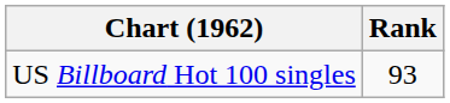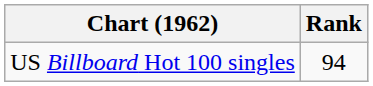US Billboard Hot 100 singles | Rank: 93 -> 94
